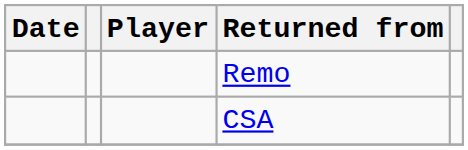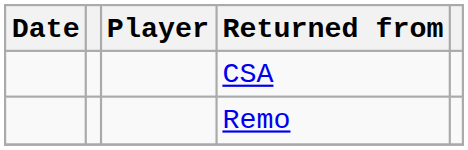rows swapped: CSA <-> Remo
